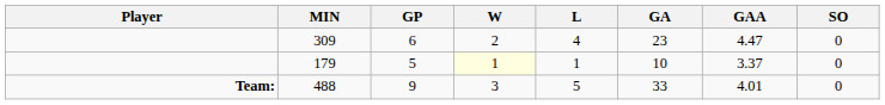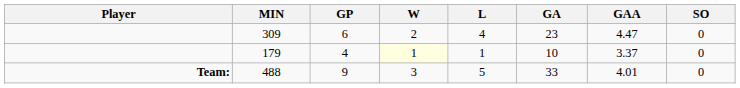179 | GP: 5 -> 4
